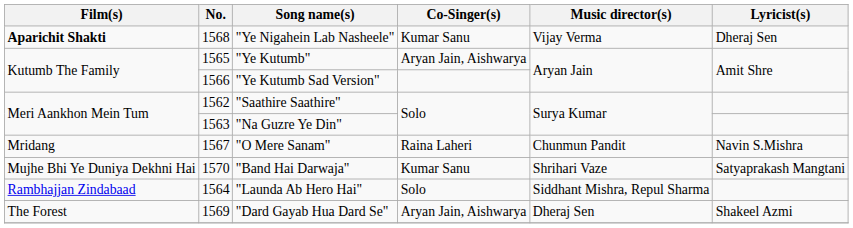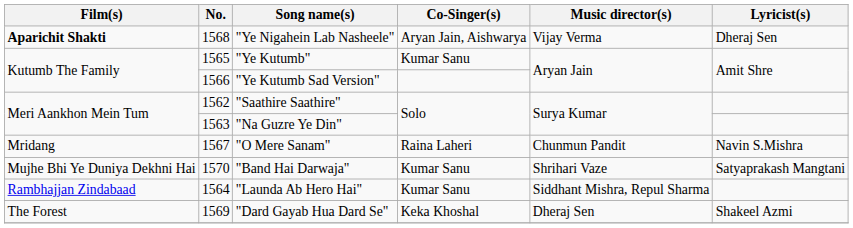"Ye Nigahein Lab Nasheele" | Co-Singer(s): Kumar Sanu -> Aryan Jain, Aishwarya
"Ye Kutumb" | Co-Singer(s): Aryan Jain, Aishwarya -> Kumar Sanu
"Launda Ab Hero Hai" | Co-Singer(s): Solo -> Kumar Sanu
"Dard Gayab Hua Dard Se" | Co-Singer(s): Aryan Jain, Aishwarya -> Keka Khoshal
